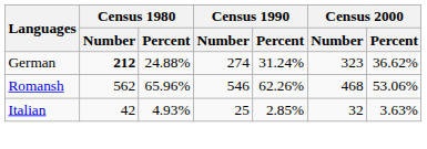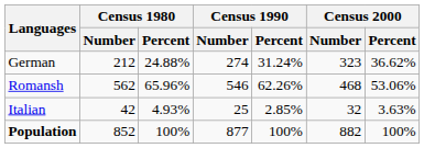German | Census 1980 / Number: bold -> normal
+ row: Population | 852 | 100% | 877 | 100% | 882 | 100%
